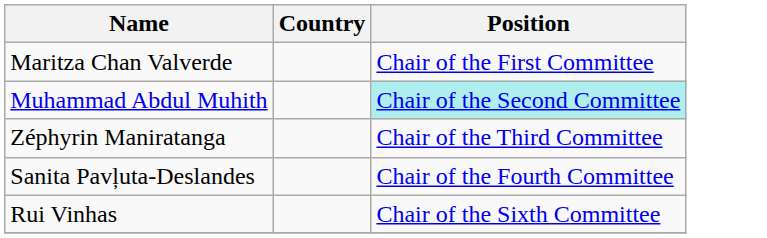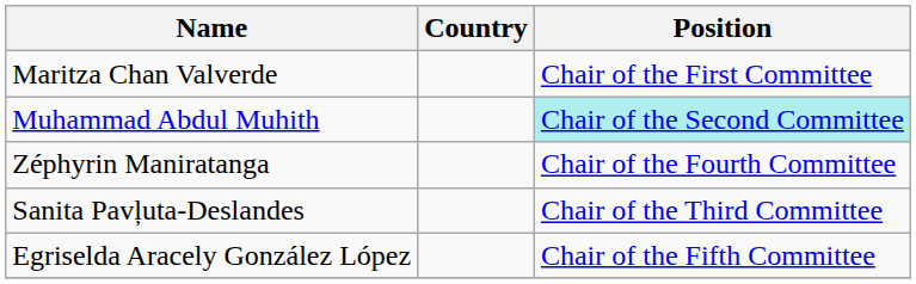Zéphyrin Maniratanga | Position: Chair of the Third Committee -> Chair of the Fourth Committee
Sanita Pavļuta-Deslandes | Position: Chair of the Fourth Committee -> Chair of the Third Committee
+ row: Egriselda Aracely González López | Chair of the Fifth Committee
- row: Rui Vinhas | Chair of the Sixth Committee
